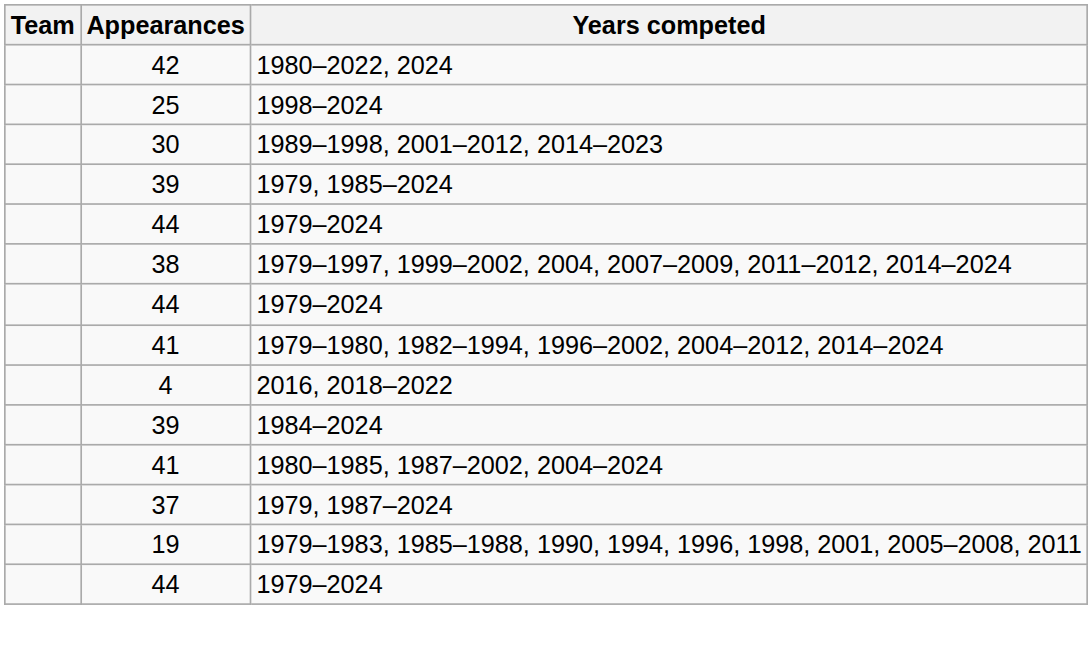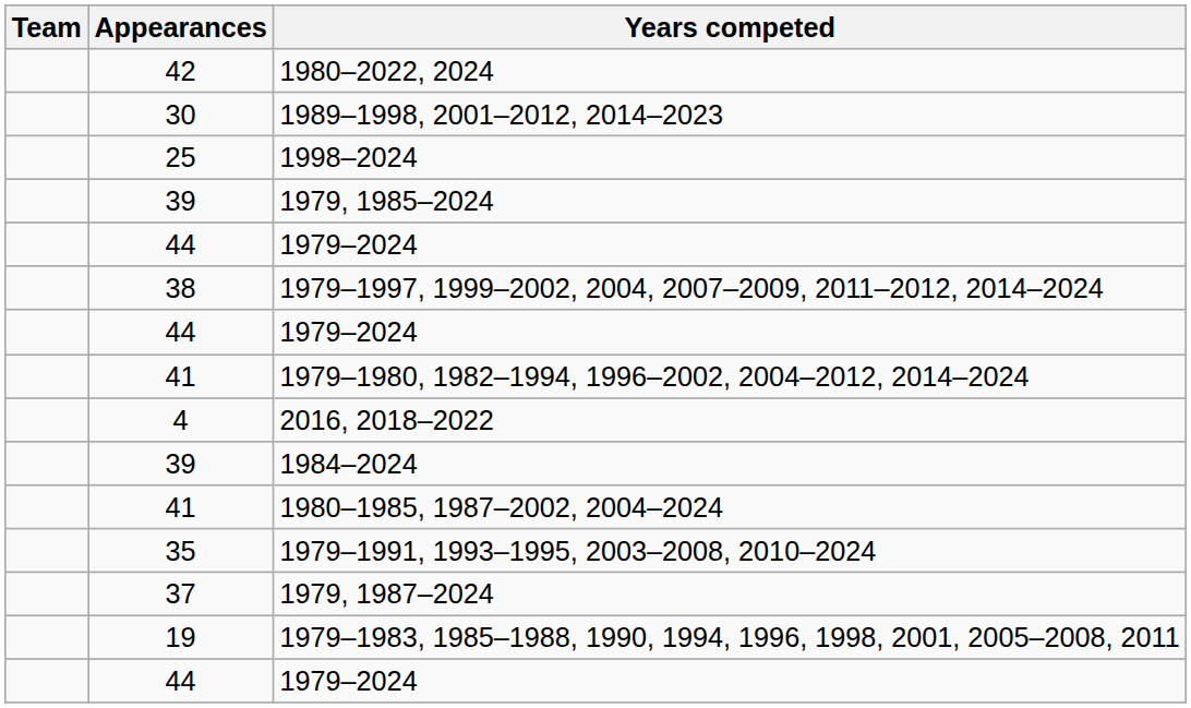rows swapped: 1989–1998, 2001–2012, 2014–2023 <-> 1998–2024
+ row: 35 | 1979–1991, 1993–1995, 2003–2008, 2010–2024
